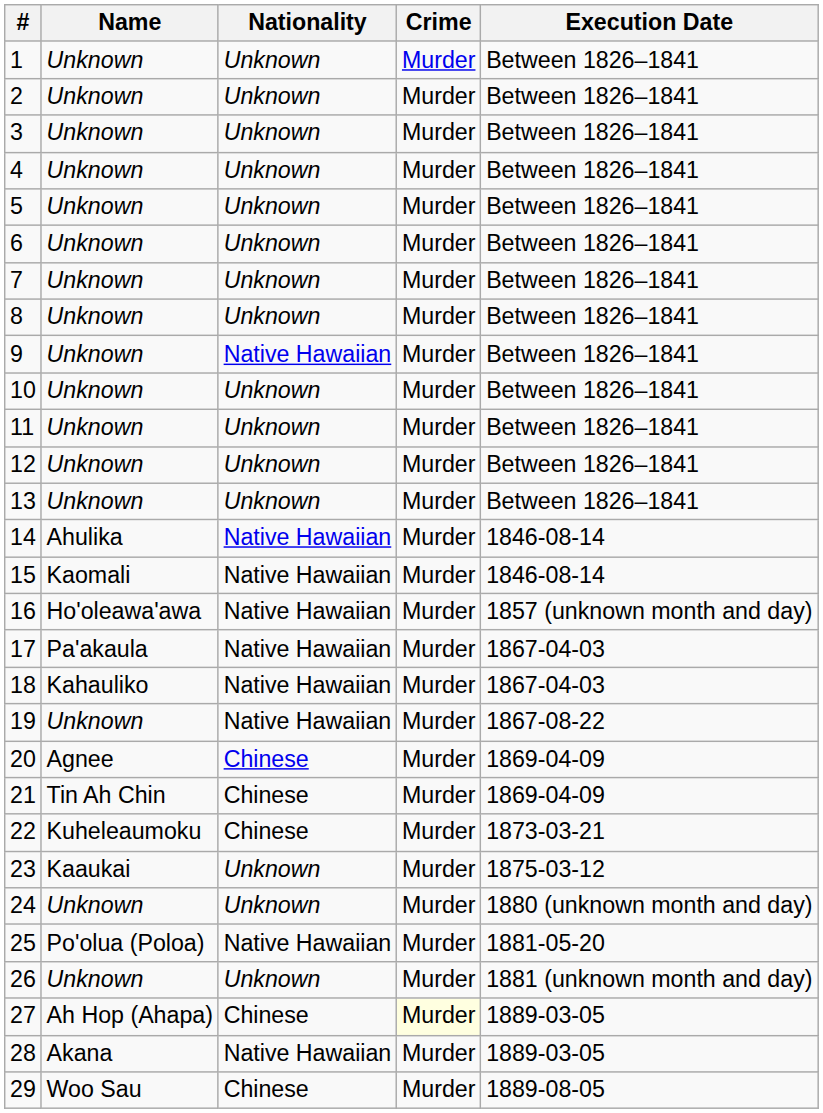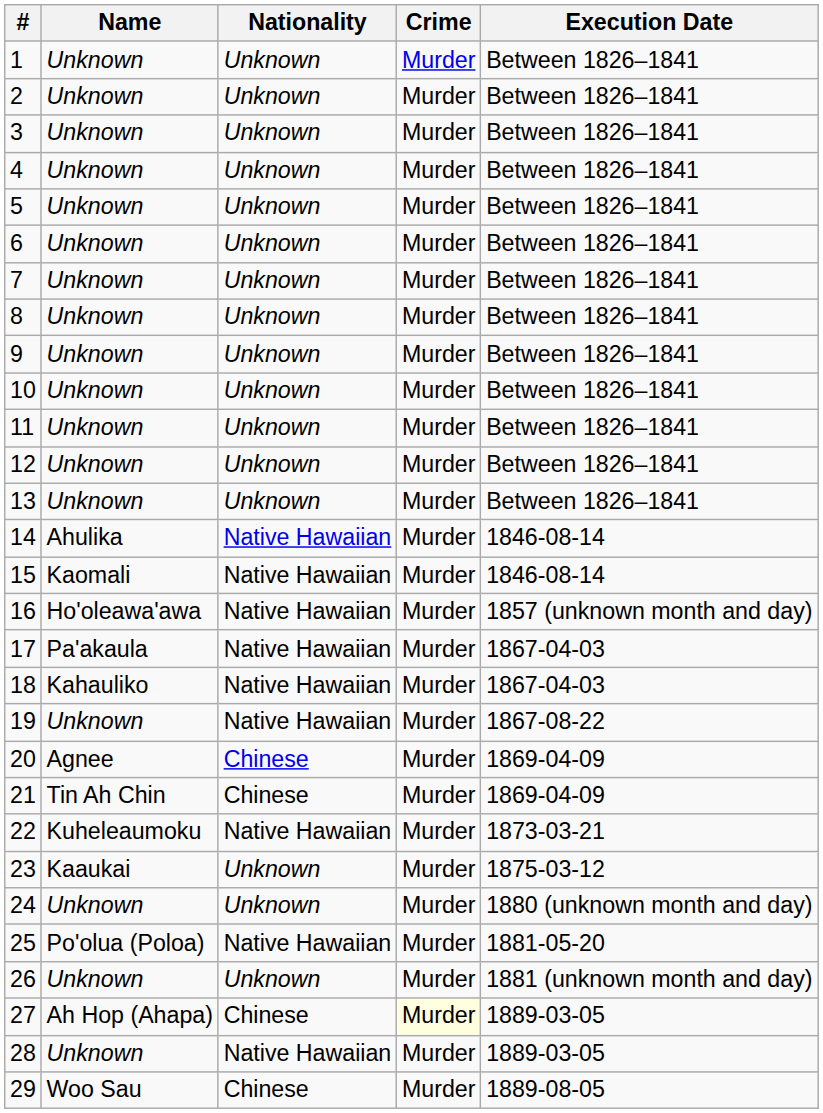9 | Nationality: Native Hawaiian -> Unknown
22 | Nationality: Chinese -> Native Hawaiian
28 | Name: Akana -> Unknown
